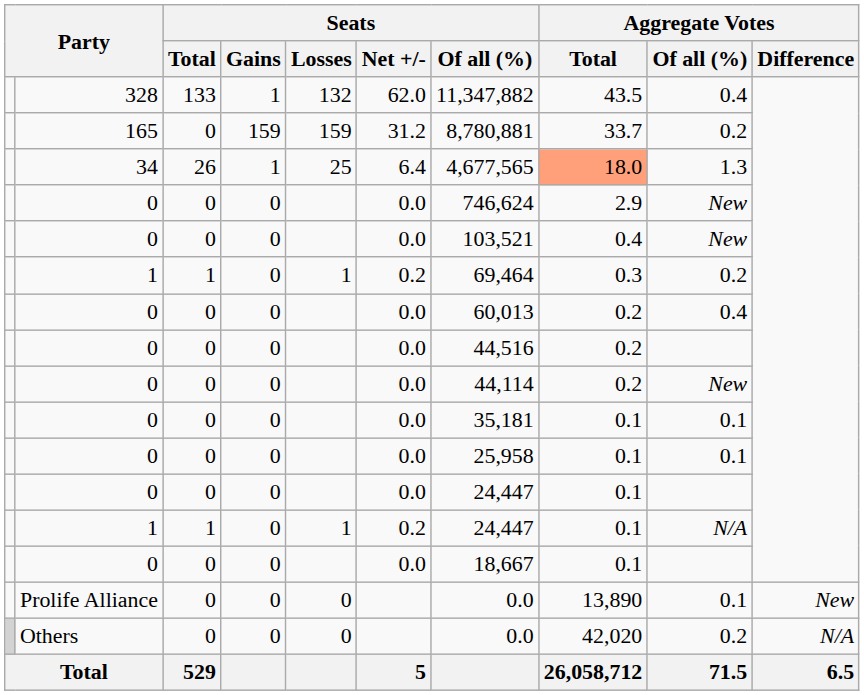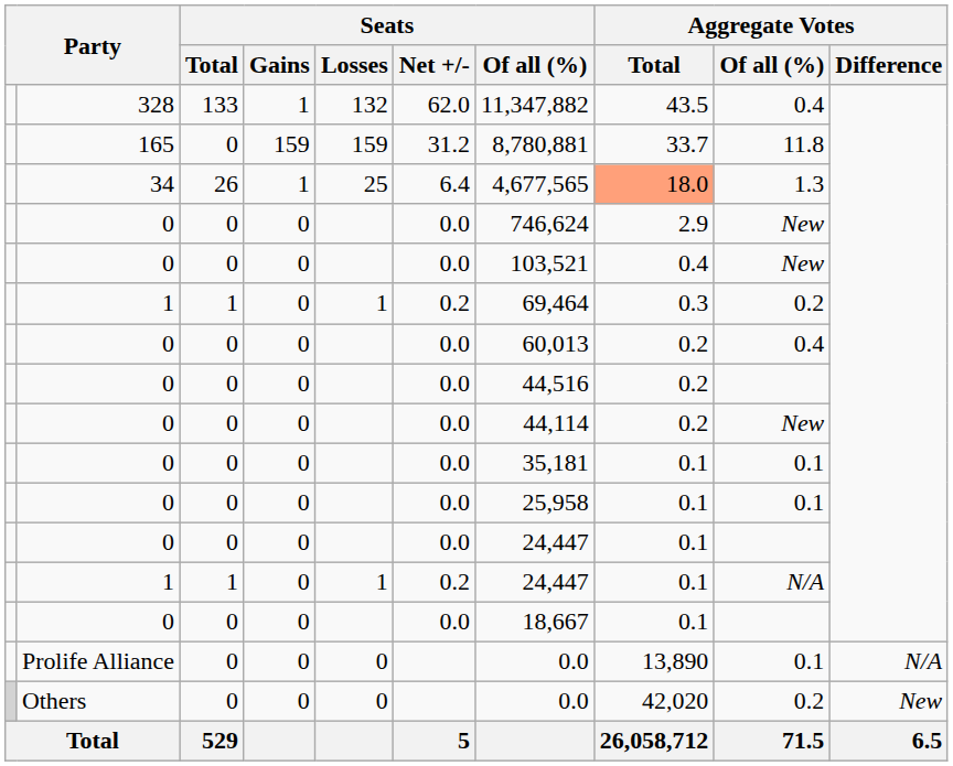165 | Aggregate Votes / Of all (%): 0.2 -> 11.8
Prolife Alliance | Aggregate Votes / Difference: New -> N/A
Others | Aggregate Votes / Difference: N/A -> New
